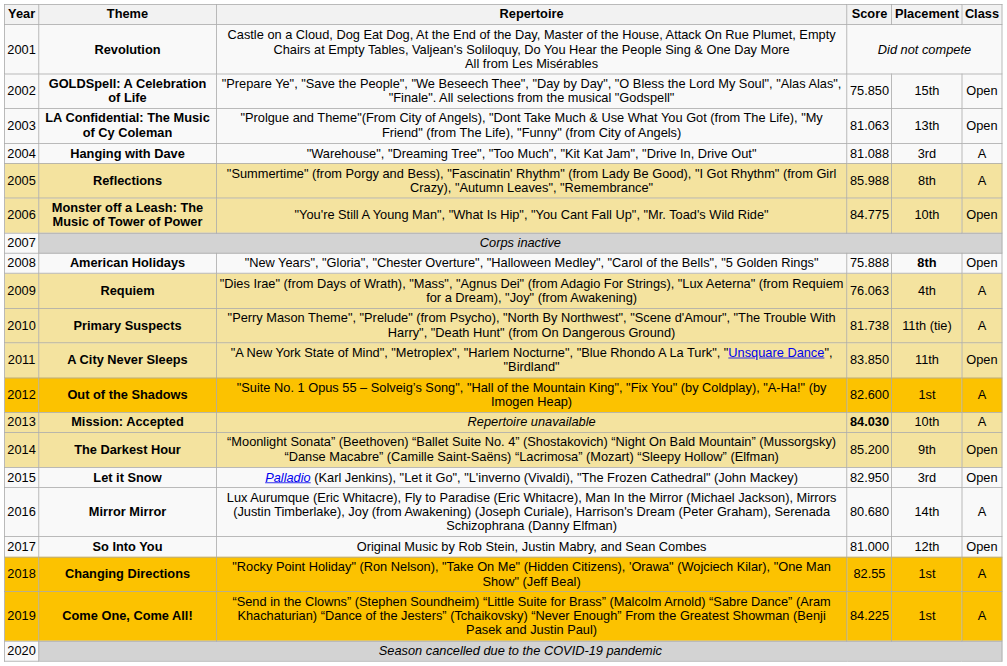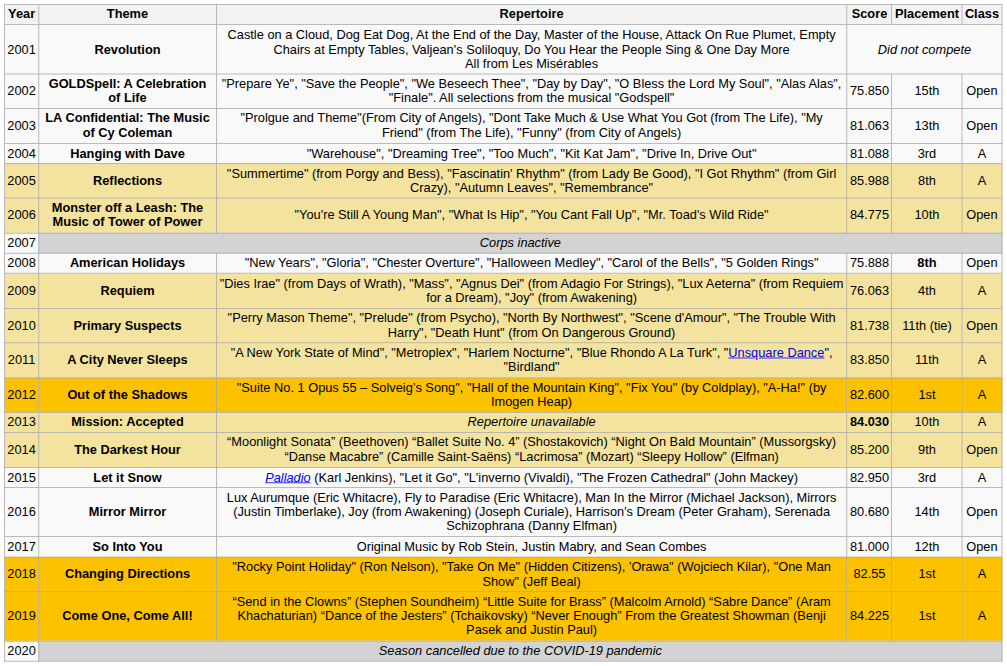Primary Suspects | Class: A -> Open
A City Never Sleeps | Class: Open -> A
Let it Snow | Class: Open -> A
Mirror Mirror | Class: A -> Open
